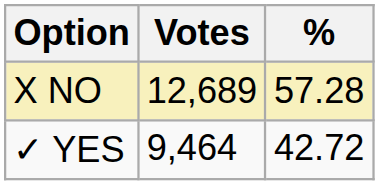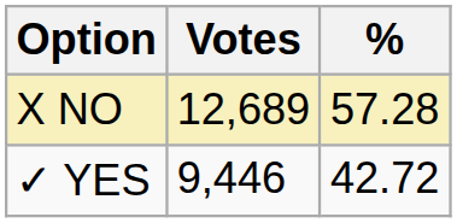✓ YES | Votes: 9,464 -> 9,446
